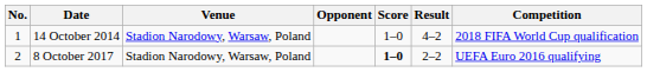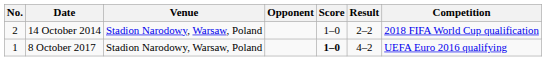14 October 2014 | No.: 1 -> 2
14 October 2014 | Result: 4–2 -> 2–2
8 October 2017 | No.: 2 -> 1
8 October 2017 | Result: 2–2 -> 4–2
